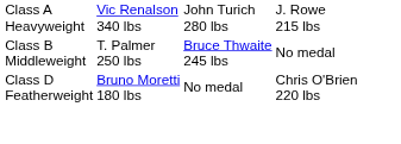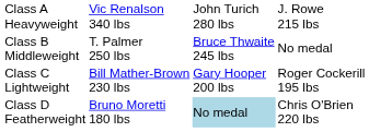+ row: Class C Lightweight | Bill Mather-Brown 230 lbs | Gary Hooper 200 lbs | Roger Cockerill 195 lbs
Class D Featherweight | column 3: no background -> lightblue background
